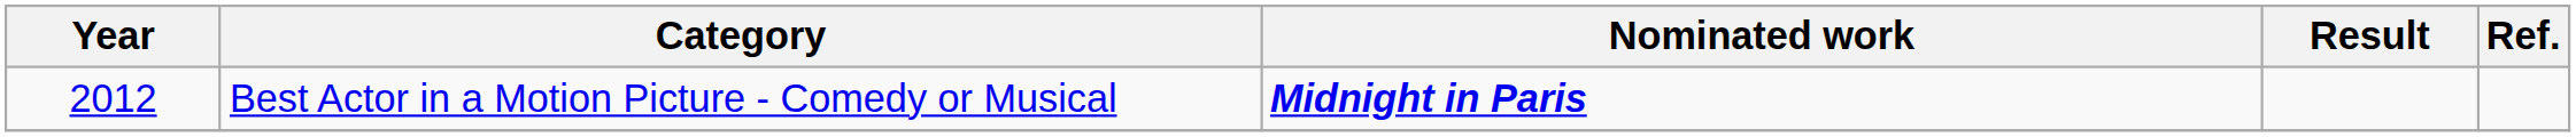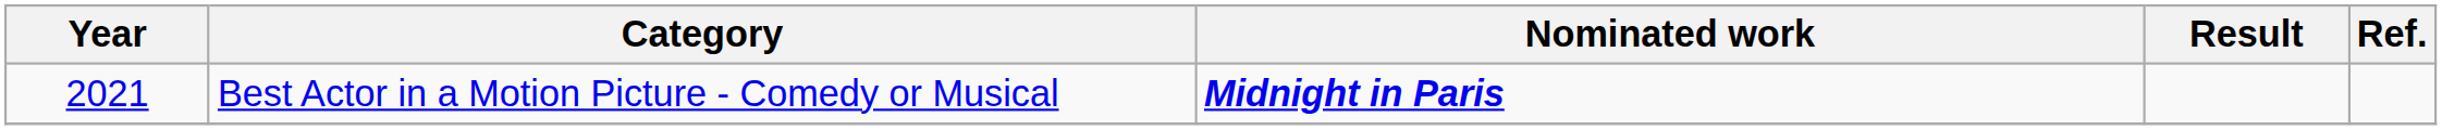Best Actor in a Motion Picture - Comedy or Musical | Year: 2012 -> 2021
